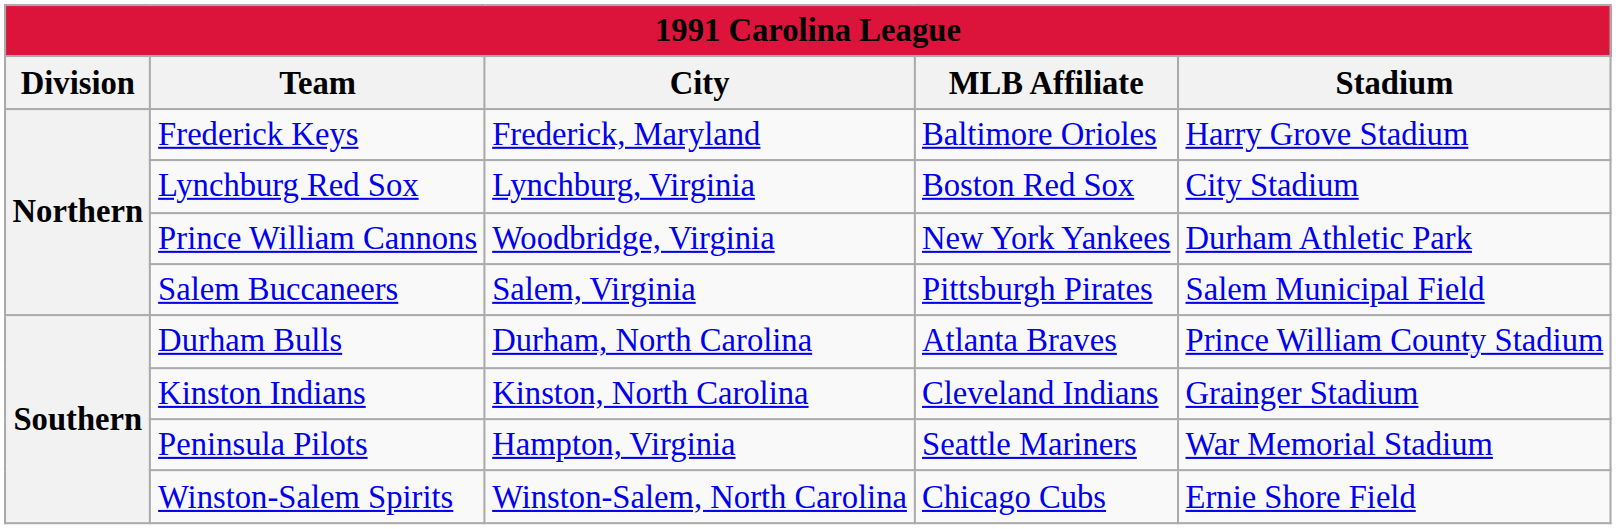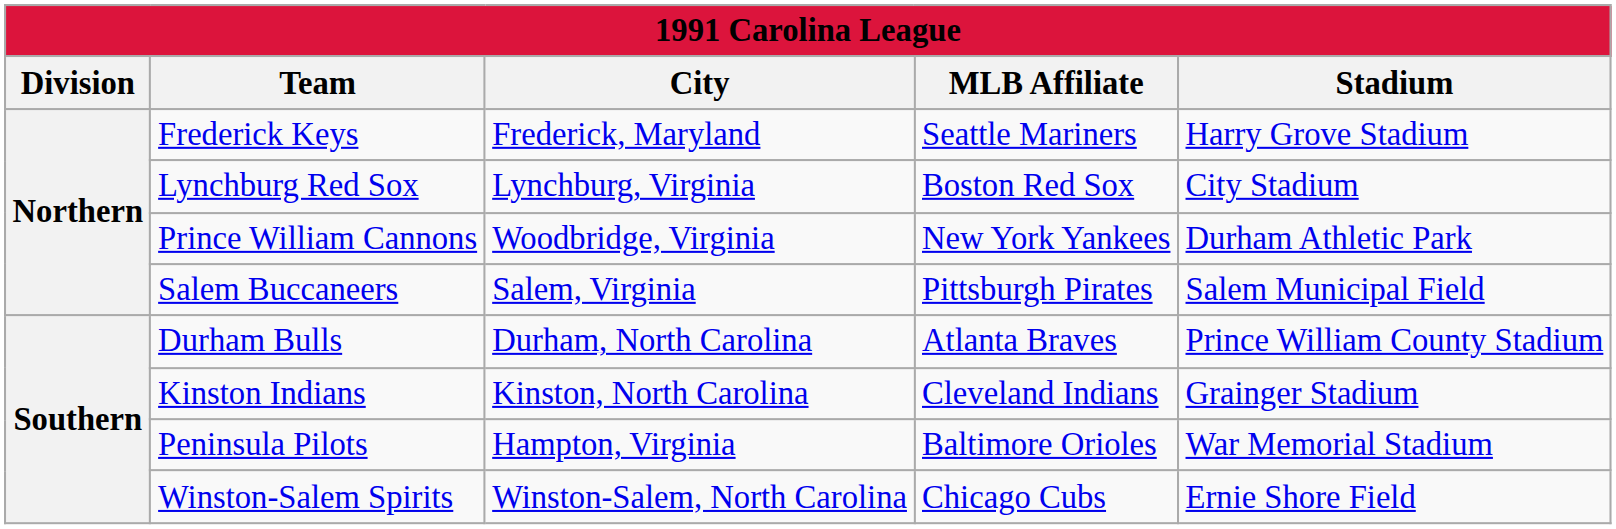Frederick Keys | MLB Affiliate: Baltimore Orioles -> Seattle Mariners
Peninsula Pilots | MLB Affiliate: Seattle Mariners -> Baltimore Orioles
